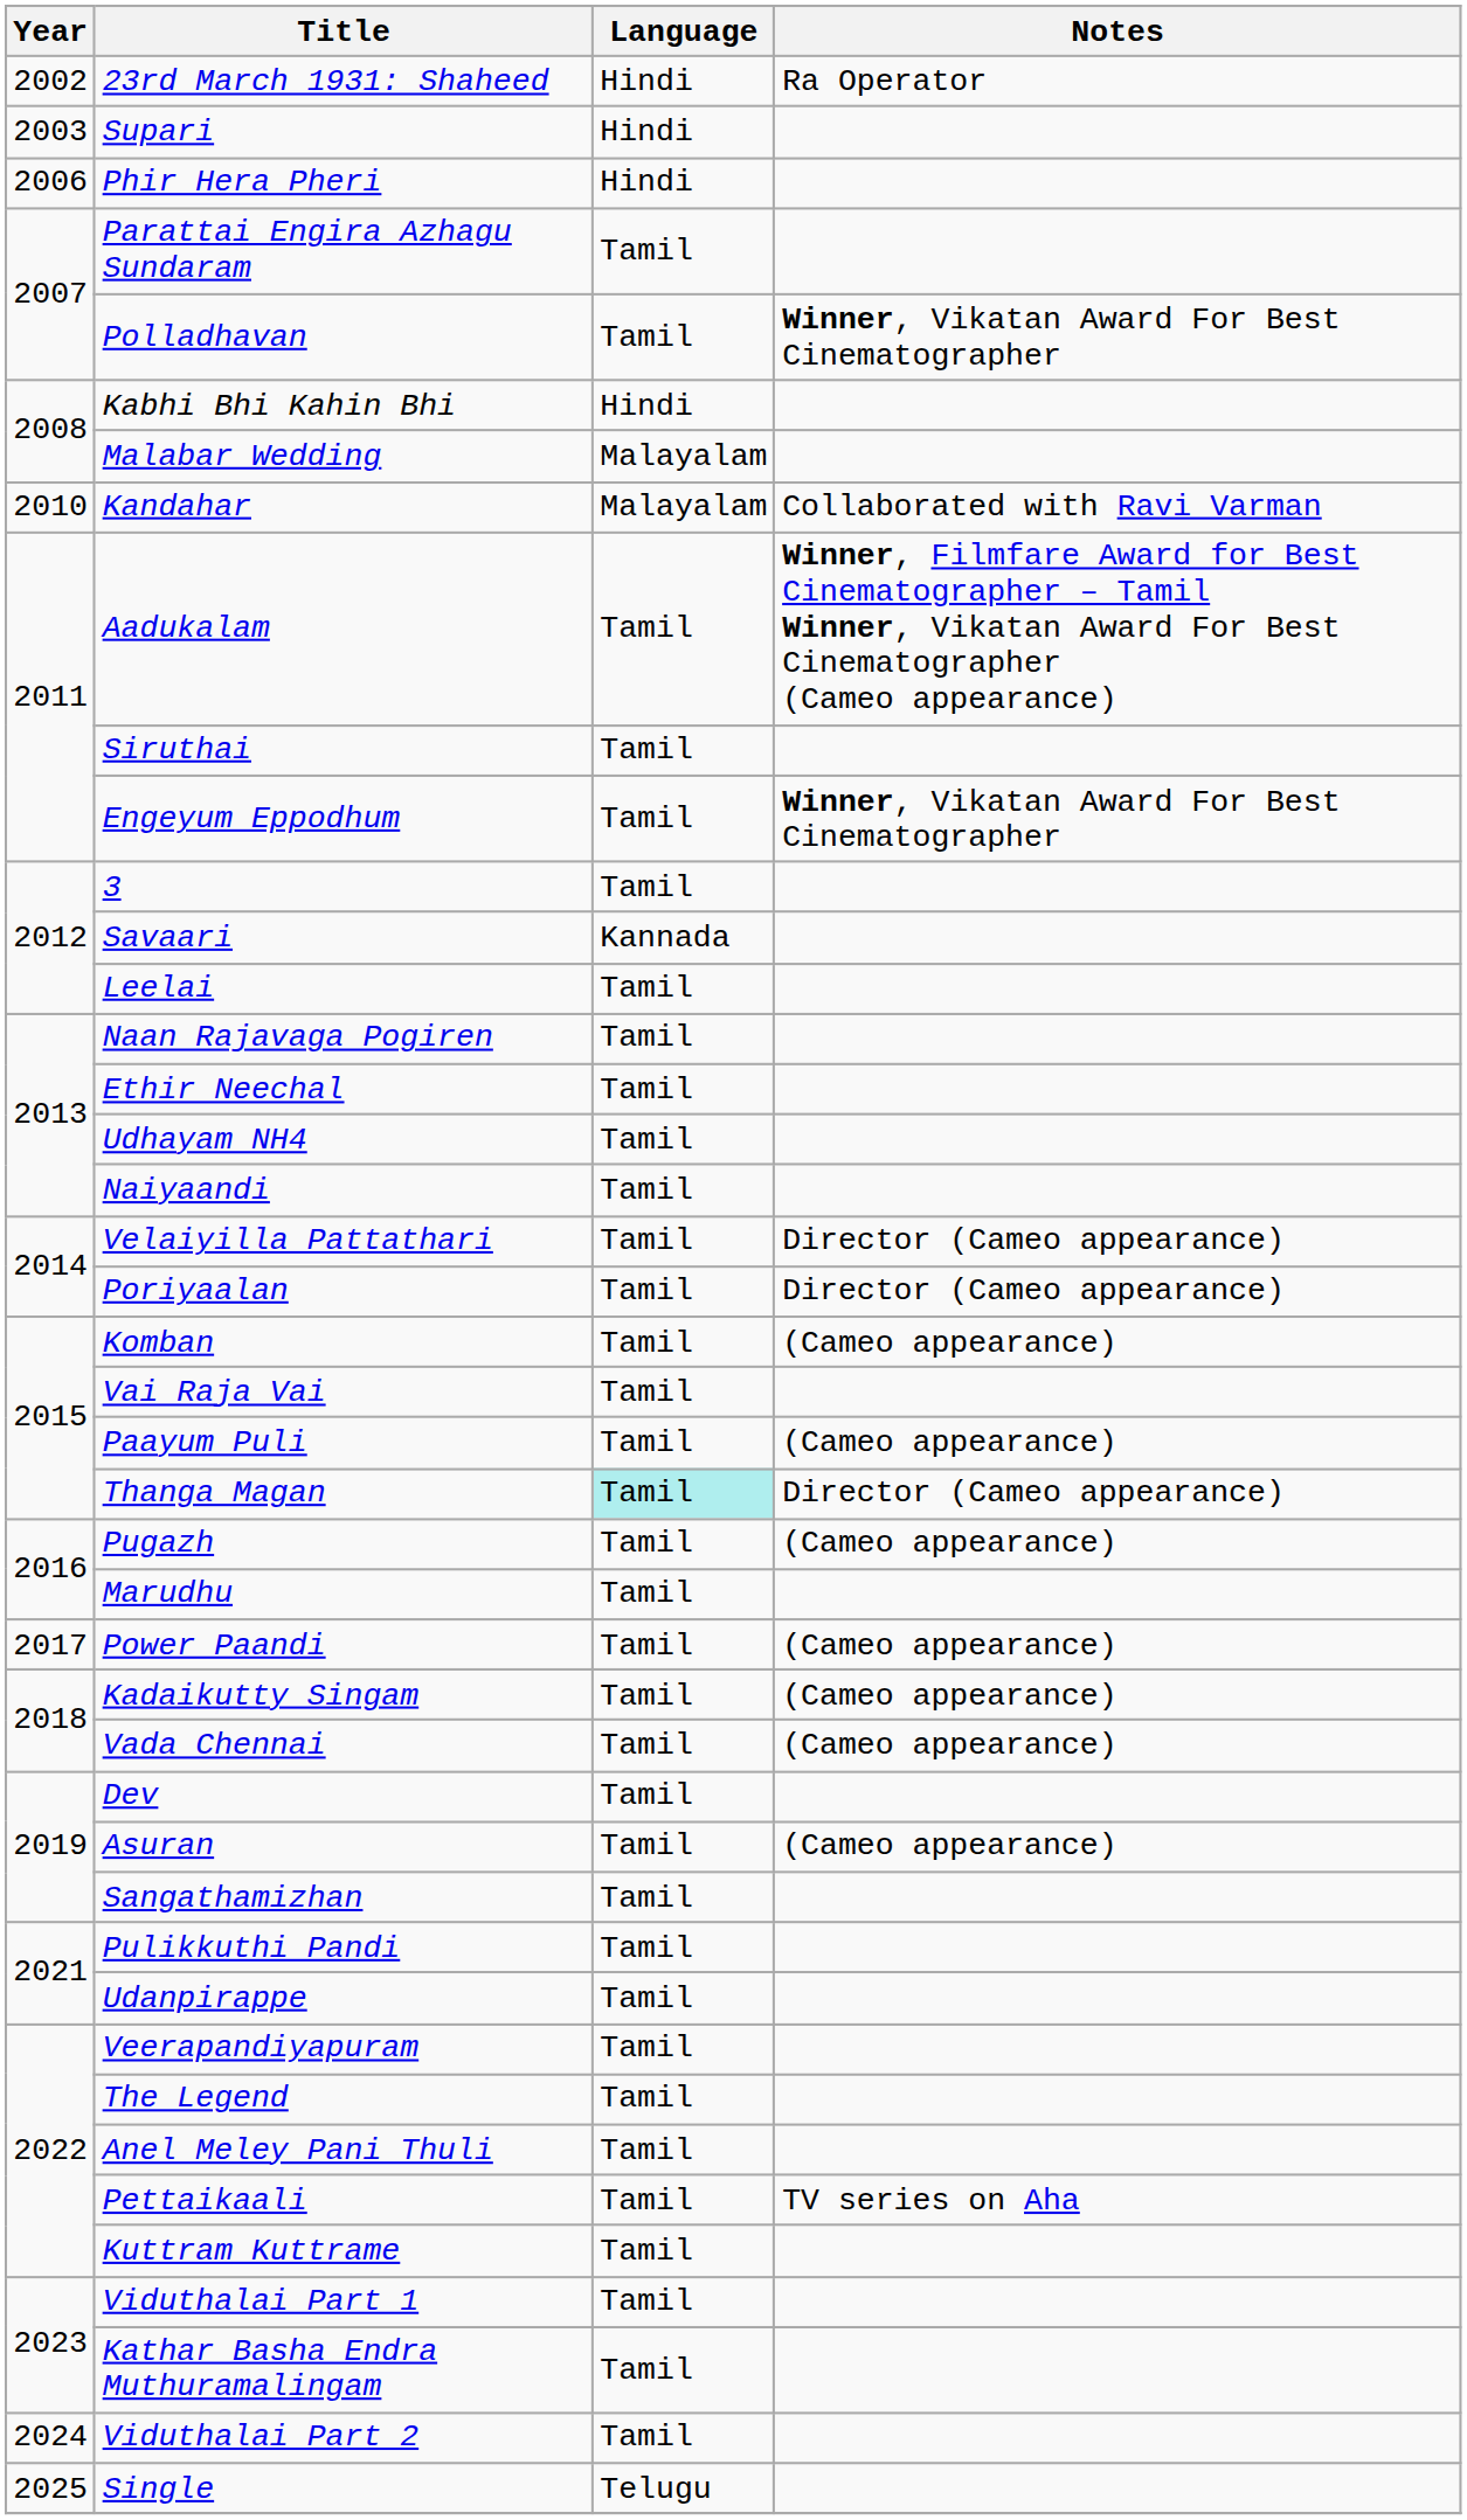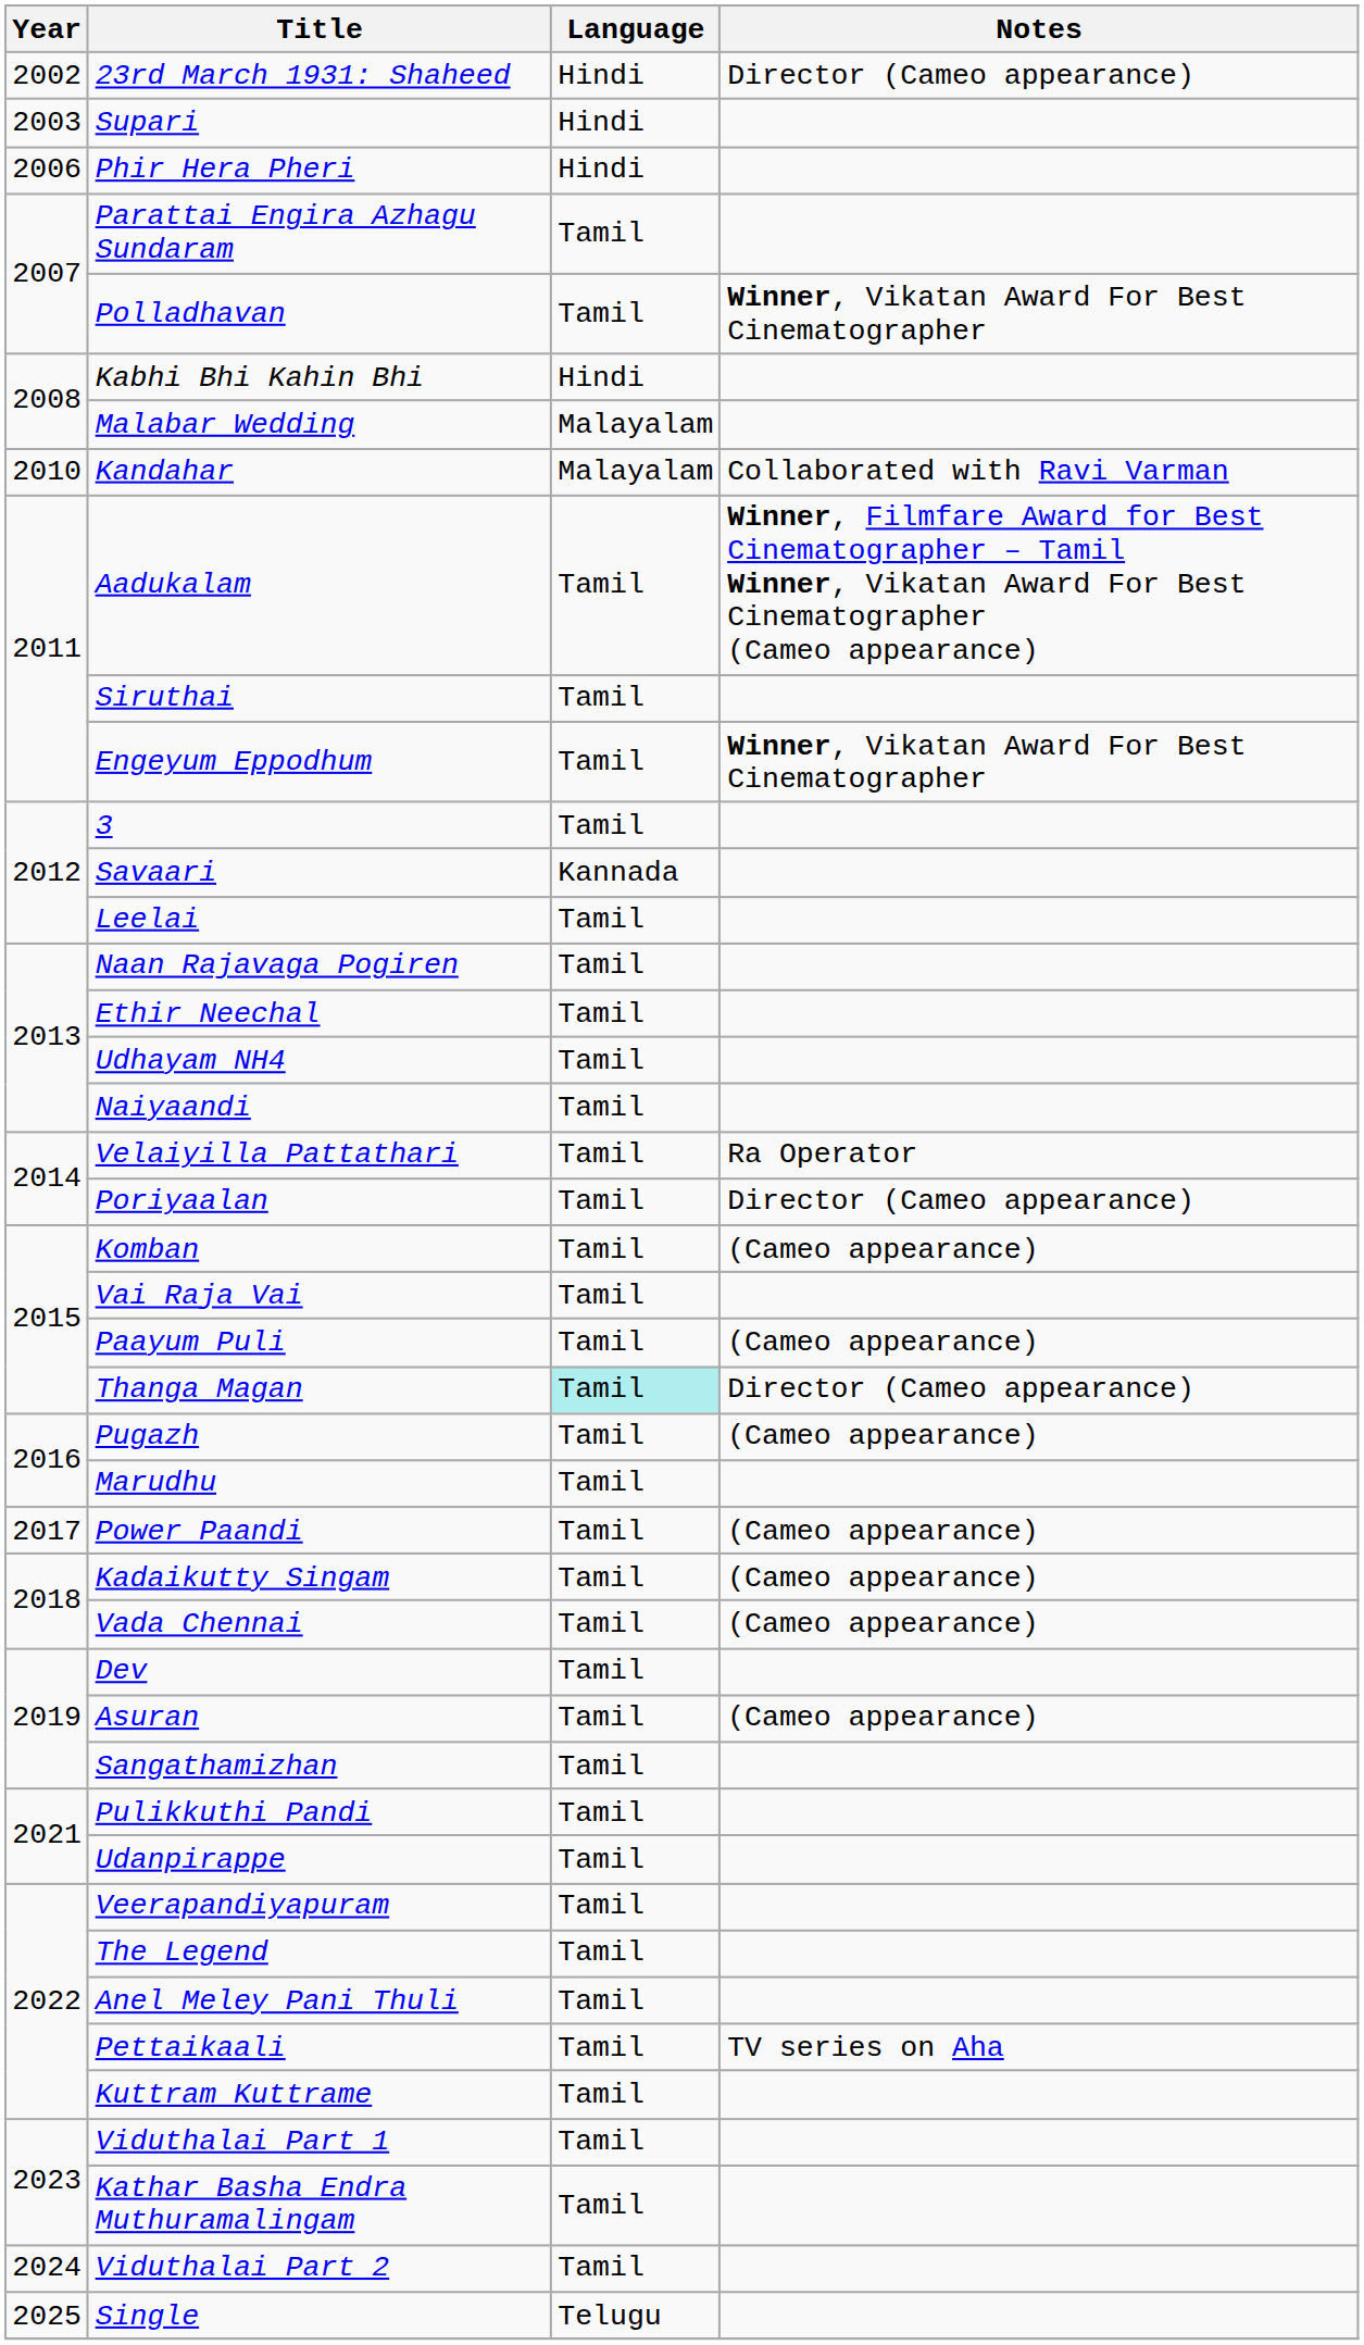23rd March 1931: Shaheed | Notes: Ra Operator -> Director (Cameo appearance)
Velaiyilla Pattathari | Notes: Director (Cameo appearance) -> Ra Operator
